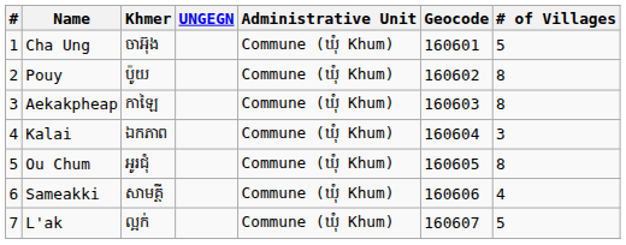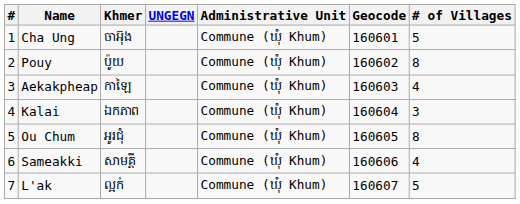Aekakpheap | # of Villages: 8 -> 4
